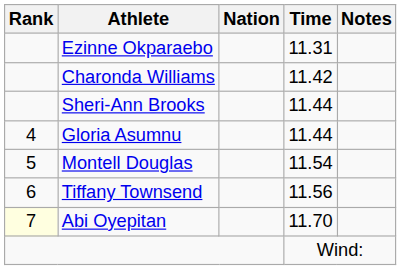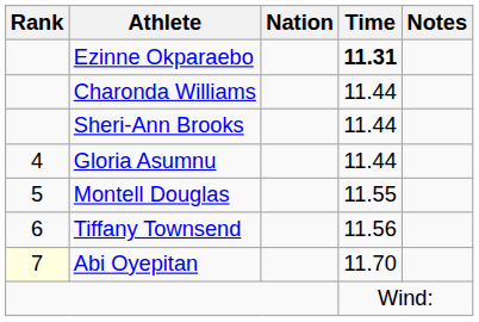Ezinne Okparaebo | Time: normal -> bold
Charonda Williams | Time: 11.42 -> 11.44
Montell Douglas | Time: 11.54 -> 11.55
